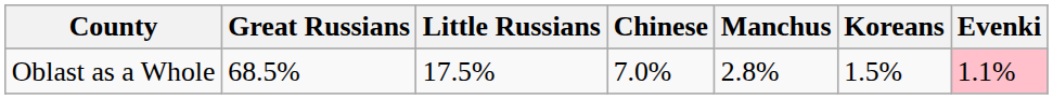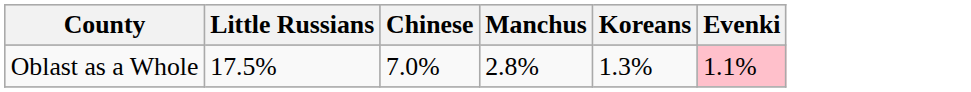- column: Great Russians | 68.5%
Oblast as a Whole | Koreans: 1.5% -> 1.3%
